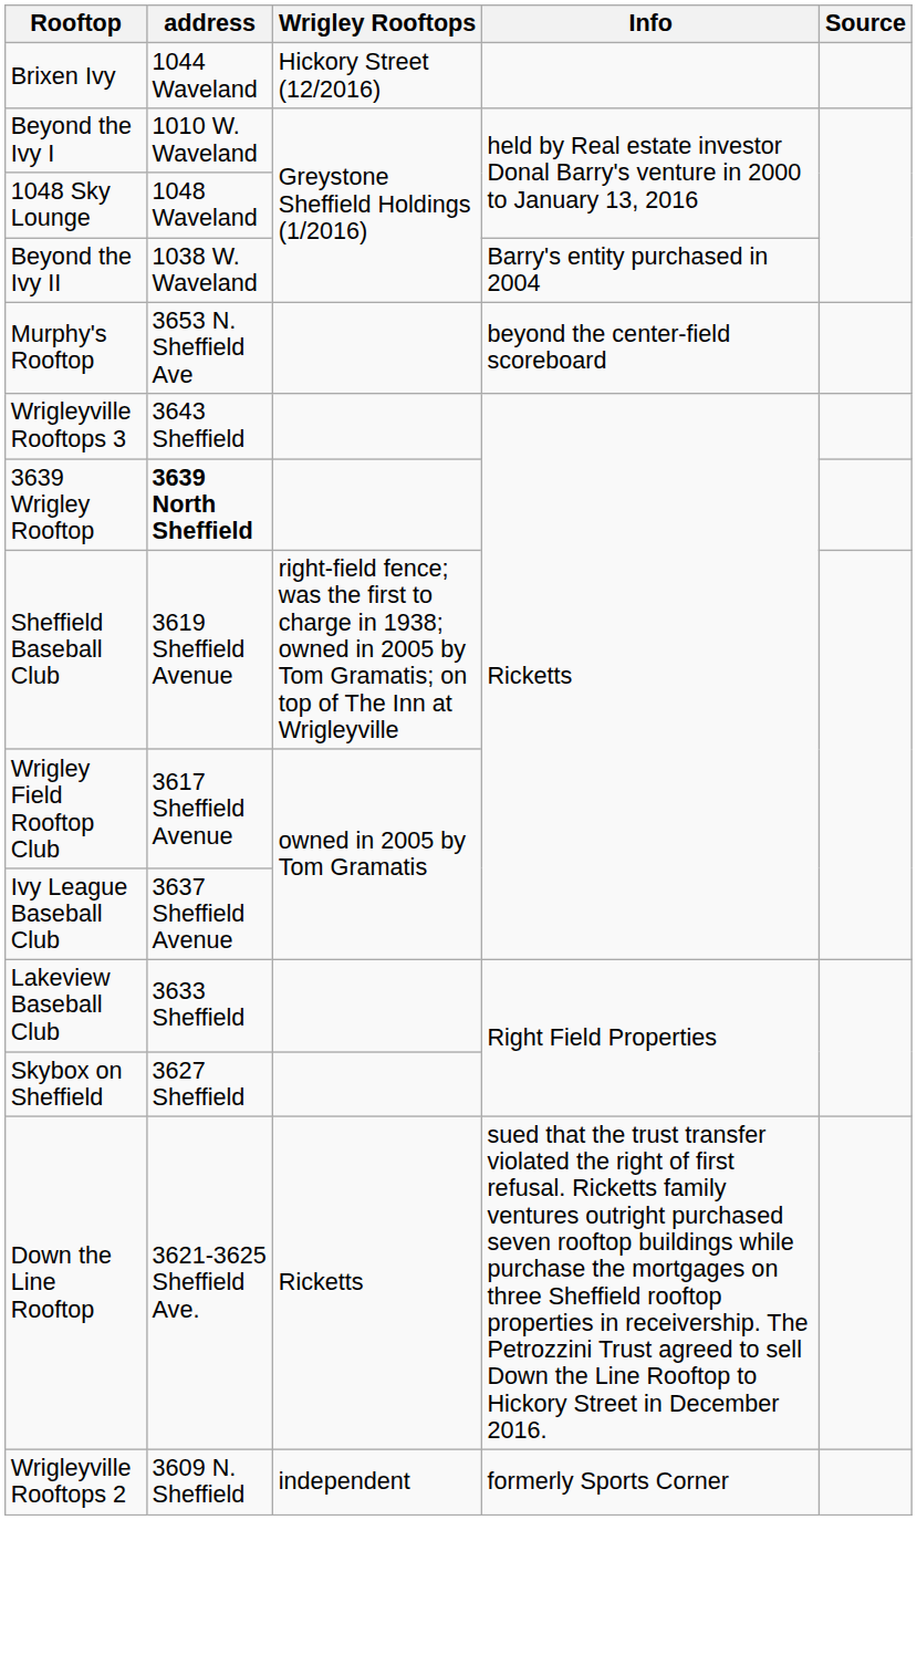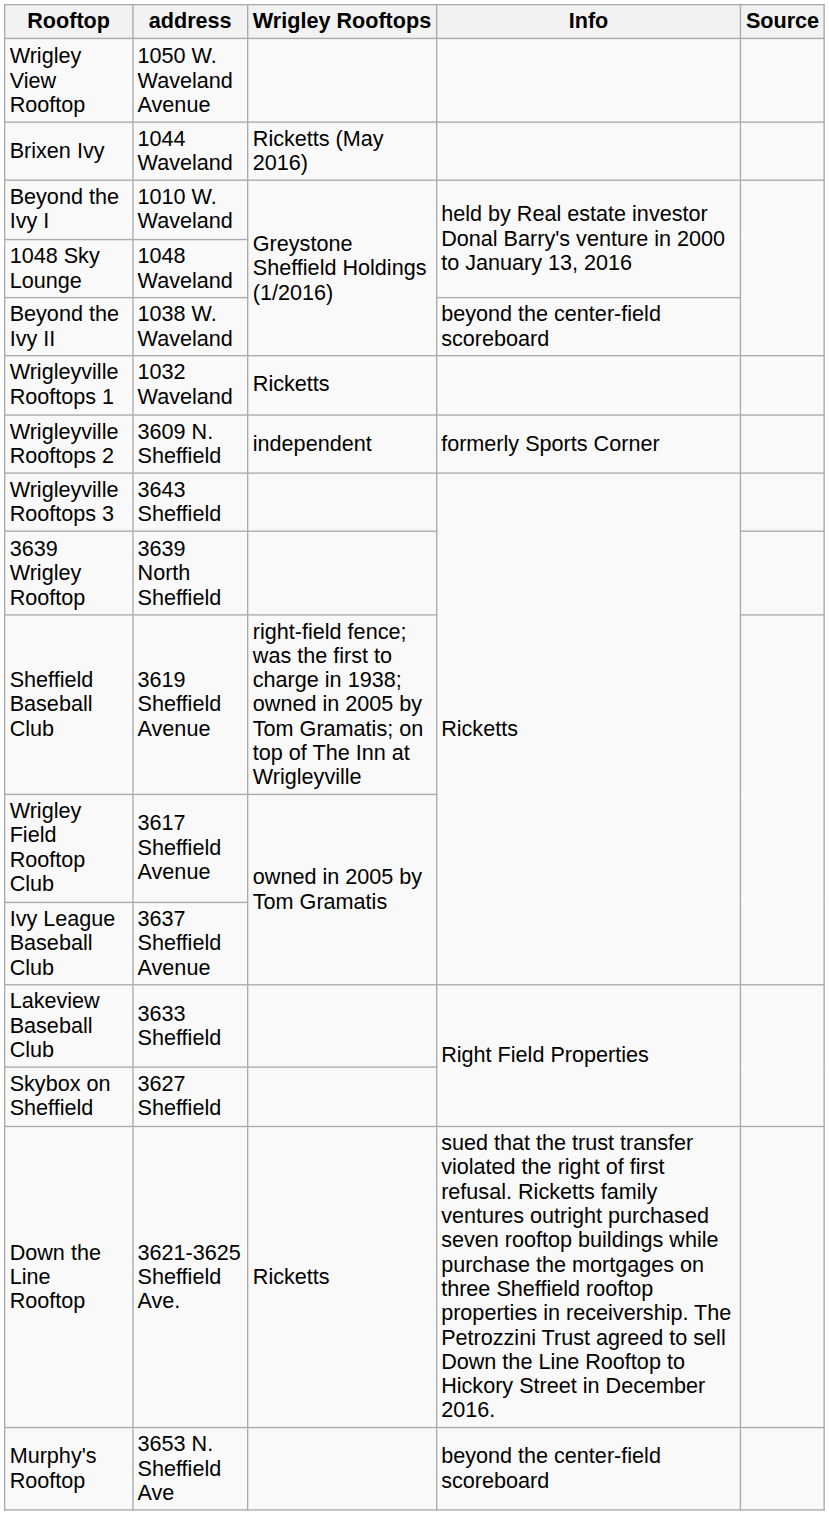+ row: Wrigley View Rooftop | 1050 W. Waveland Avenue
Brixen Ivy | Wrigley Rooftops: Hickory Street (12/2016) -> Ricketts (May 2016)
Beyond the Ivy II | Info: Barry's entity purchased in 2004 -> beyond the center-field scoreboard
+ row: Wrigleyville Rooftops 1 | 1032 Waveland | Ricketts
rows swapped: Murphy's Rooftop <-> Wrigleyville Rooftops 2
3639 Wrigley Rooftop | address: bold -> normal
